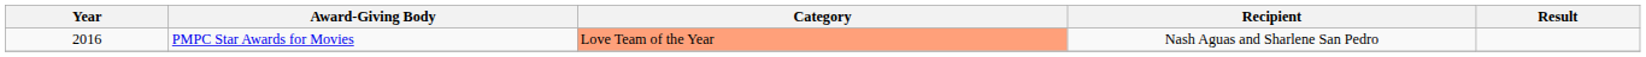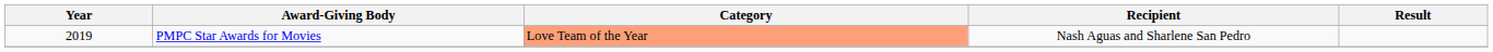PMPC Star Awards for Movies | Year: 2016 -> 2019
